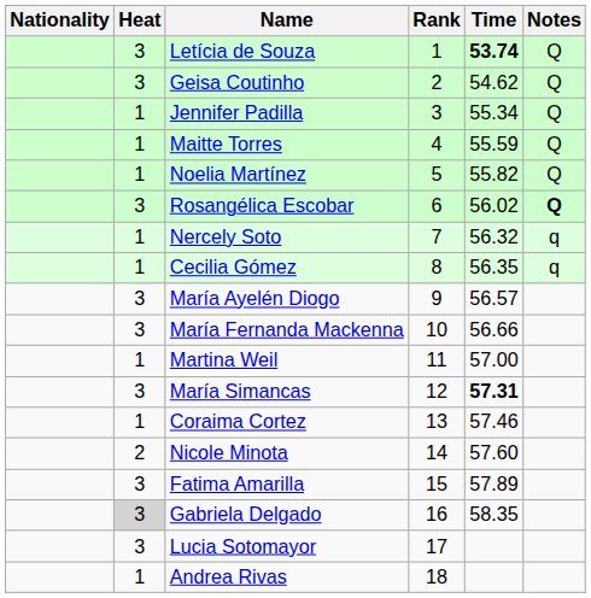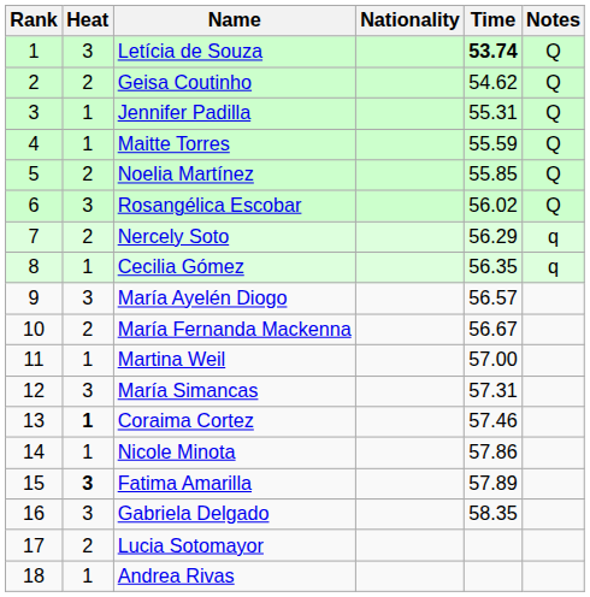columns swapped: Rank <-> Nationality
Geisa Coutinho | Heat: 3 -> 2
Jennifer Padilla | Time: 55.34 -> 55.31
Noelia Martínez | Heat: 1 -> 2
Noelia Martínez | Time: 55.82 -> 55.85
Rosangélica Escobar | Notes: bold -> normal
Nercely Soto | Heat: 1 -> 2
Nercely Soto | Time: 56.32 -> 56.29
María Fernanda Mackenna | Heat: 3 -> 2
María Fernanda Mackenna | Time: 56.66 -> 56.67
María Simancas | Time: bold -> normal
Coraima Cortez | Heat: normal -> bold
Nicole Minota | Heat: 2 -> 1
Nicole Minota | Time: 57.60 -> 57.86
Fatima Amarilla | Heat: normal -> bold
Gabriela Delgado | Heat: lightgrey background -> no background
Lucia Sotomayor | Heat: 3 -> 2
